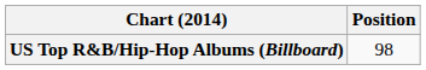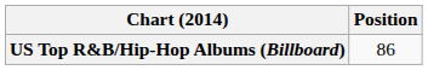US Top R&B/Hip-Hop Albums (Billboard) | Position: 98 -> 86
